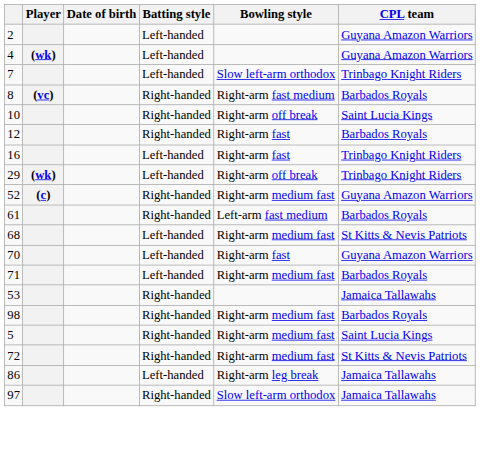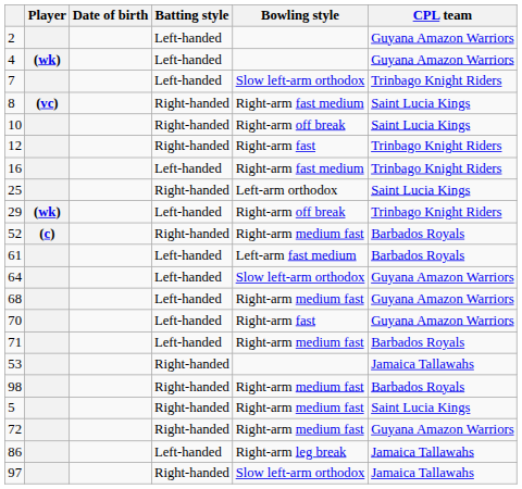8 | CPL team: Barbados Royals -> Saint Lucia Kings
12 | CPL team: Barbados Royals -> Trinbago Knight Riders
16 | Bowling style: Right-arm fast -> Right-arm fast medium
+ row: 25 | Right-handed | Left-arm orthodox | Saint Lucia Kings
52 | CPL team: Guyana Amazon Warriors -> Barbados Royals
61 | Batting style: Right-handed -> Left-handed
+ row: 64 | Left-handed | Slow left-arm orthodox | Guyana Amazon Warriors
68 | CPL team: St Kitts & Nevis Patriots -> Guyana Amazon Warriors
72 | CPL team: St Kitts & Nevis Patriots -> Guyana Amazon Warriors
